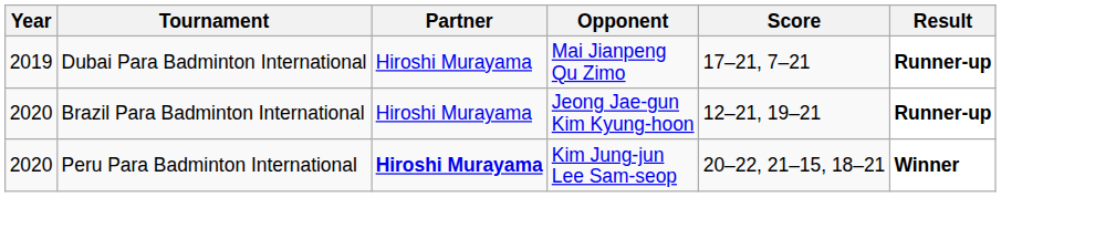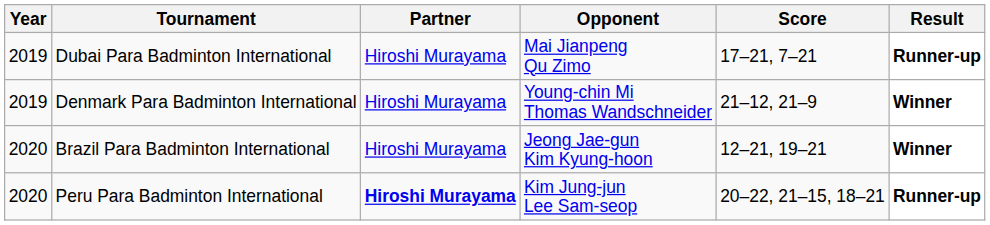+ row: 2019 | Denmark Para Badminton International | Hiroshi Murayama | Young-chin Mi Thomas Wandschneider | 21–12, 21–9 | Winner
Brazil Para Badminton International | Result: Runner-up -> Winner
Peru Para Badminton International | Result: Winner -> Runner-up
